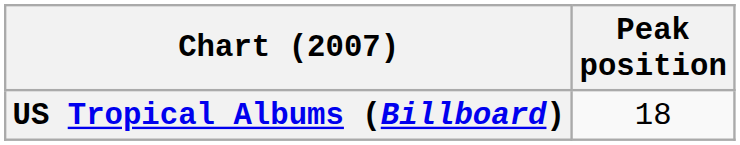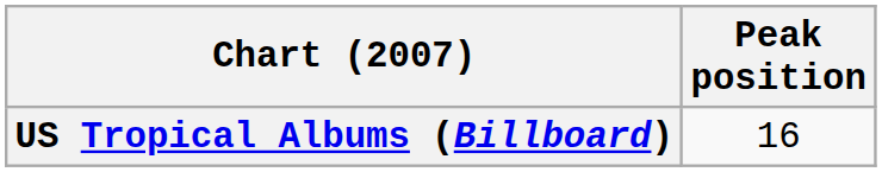US Tropical Albums (Billboard) | Peak position: 18 -> 16
